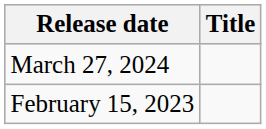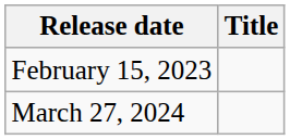rows swapped: February 15, 2023 <-> March 27, 2024
